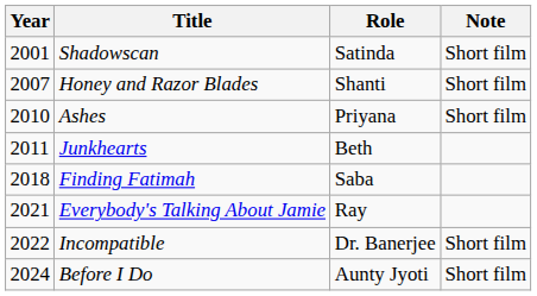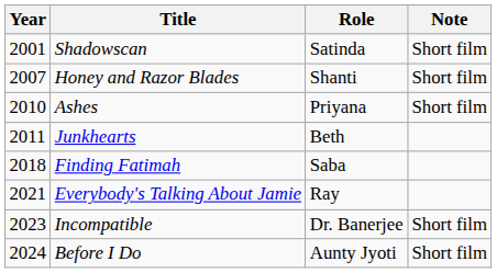Incompatible | Year: 2022 -> 2023
